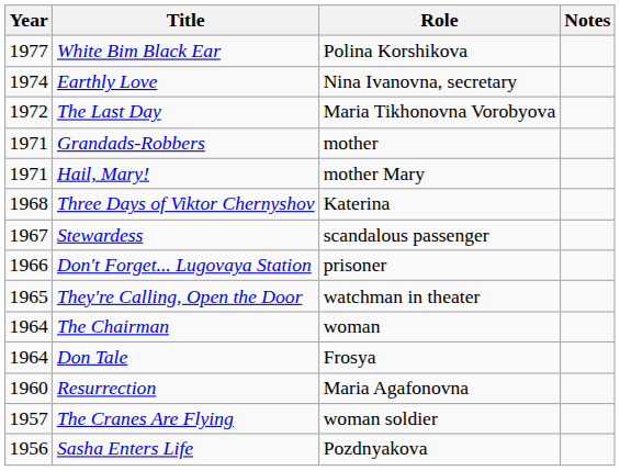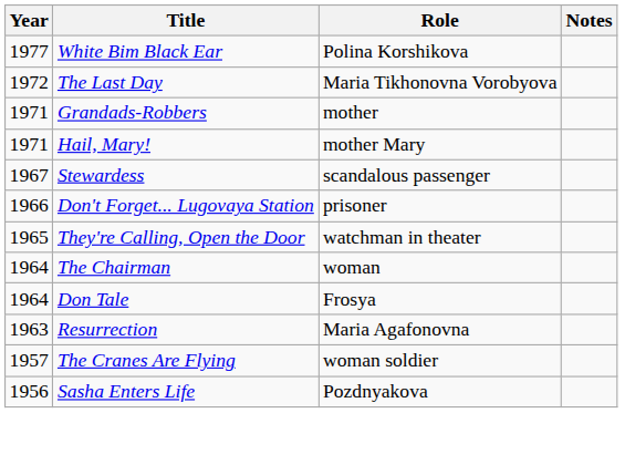- row: 1974 | Earthly Love | Nina Ivanovna, secretary
- row: 1968 | Three Days of Viktor Chernyshov | Katerina
Resurrection | Year: 1960 -> 1963
